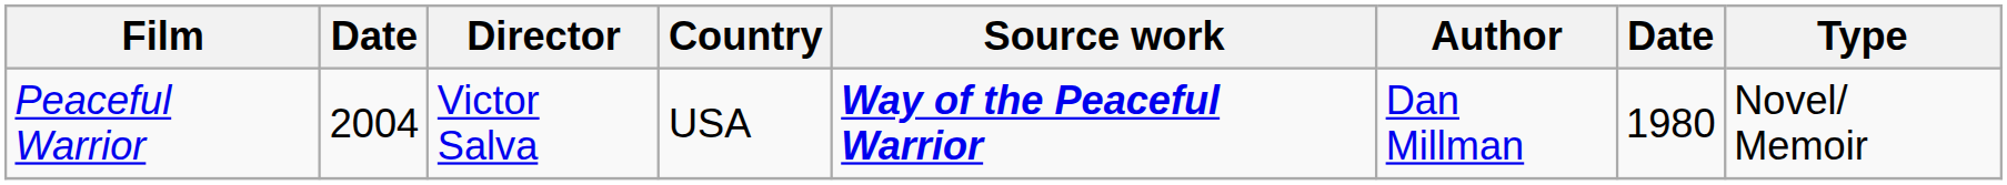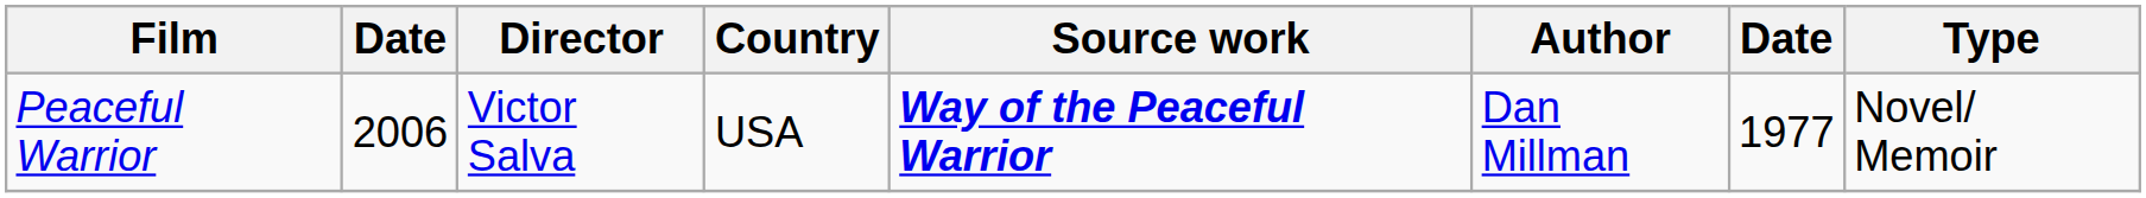Peaceful Warrior | column 2: 2004 -> 2006
Peaceful Warrior | column 7: 1980 -> 1977
